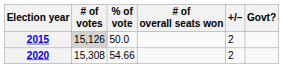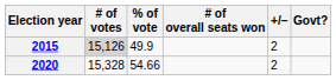2015 | % of vote: 50.0 -> 49.9
2020 | # of votes: 15,308 -> 15,328
